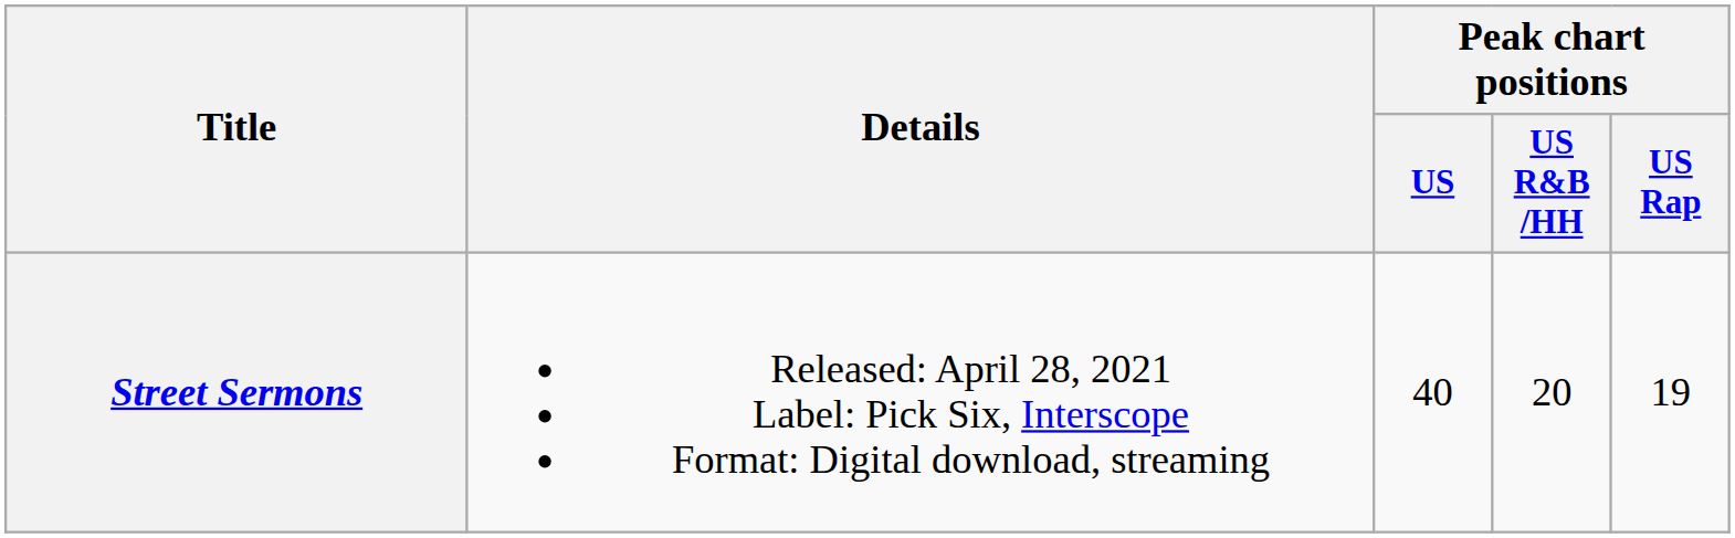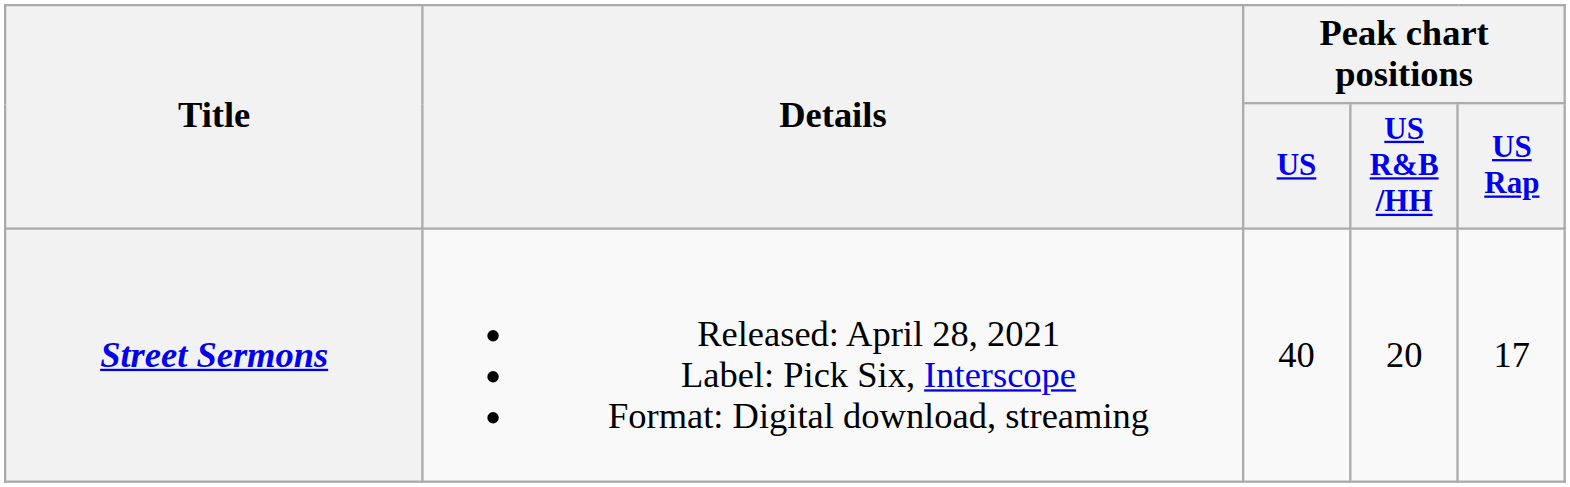Street Sermons | Peak chart positions / US Rap: 19 -> 17
